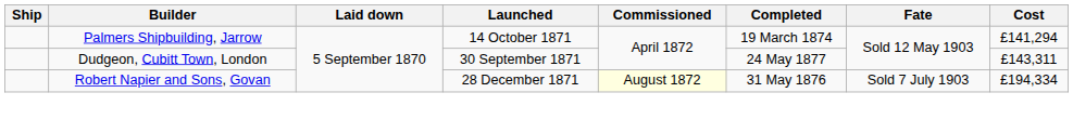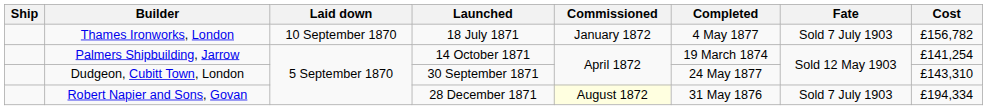+ row: Thames Ironworks, London | 10 September 1870 | 18 July 1871 | January 1872 | 4 May 1877 | Sold 7 July 1903 | £156,782
Palmers Shipbuilding, Jarrow | Cost: £141,294 -> £141,254
Dudgeon, Cubitt Town, London | Cost: £143,311 -> £143,310
